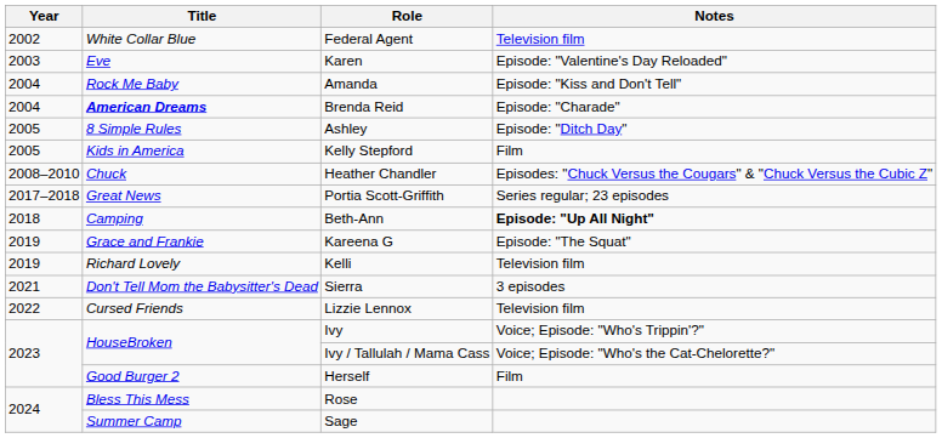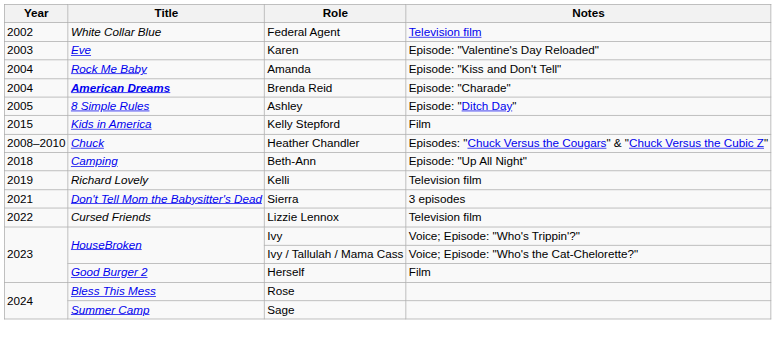Kelly Stepford | Year: 2005 -> 2015
- row: 2017–2018 | Great News | Portia Scott-Griffith | Series regular; 23 episodes
Beth-Ann | Notes: bold -> normal
- row: 2019 | Grace and Frankie | Kareena G | Episode: "The Squat"
